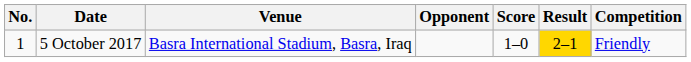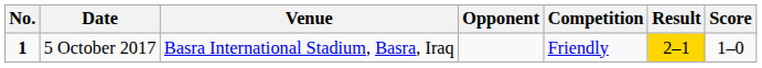columns swapped: Score <-> Competition
5 October 2017 | No.: normal -> bold
